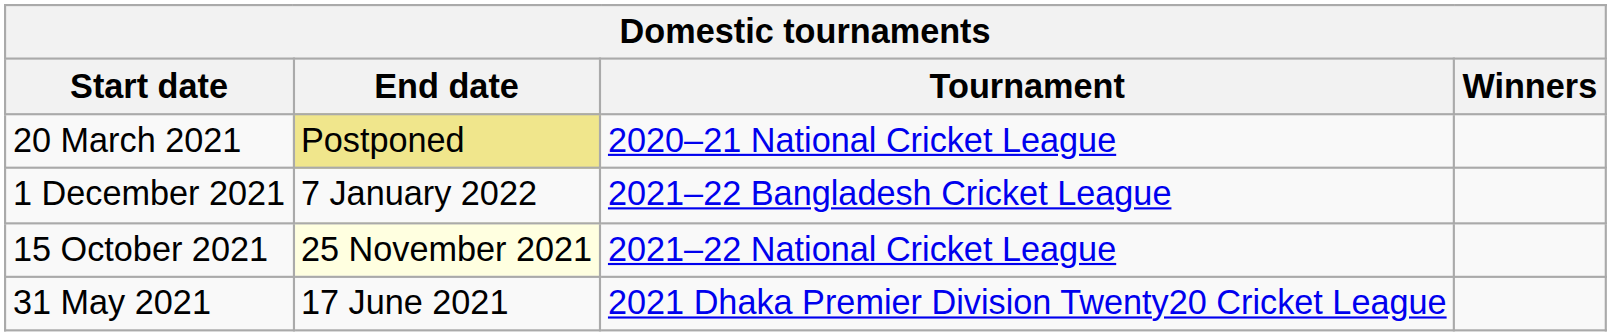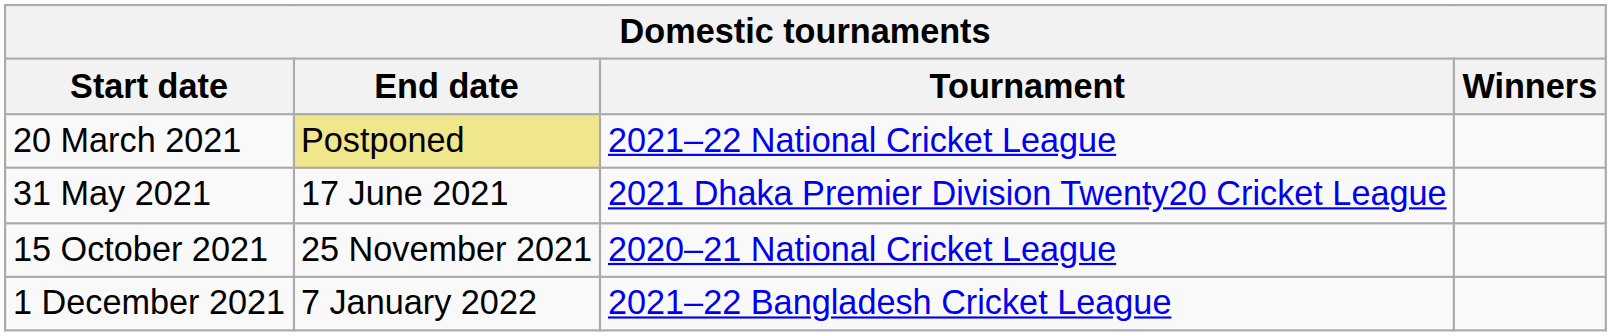20 March 2021 | Tournament: 2020–21 National Cricket League -> 2021–22 National Cricket League
rows swapped: 31 May 2021 <-> 1 December 2021
15 October 2021 | End date: lightyellow background -> no background
15 October 2021 | Tournament: 2021–22 National Cricket League -> 2020–21 National Cricket League
